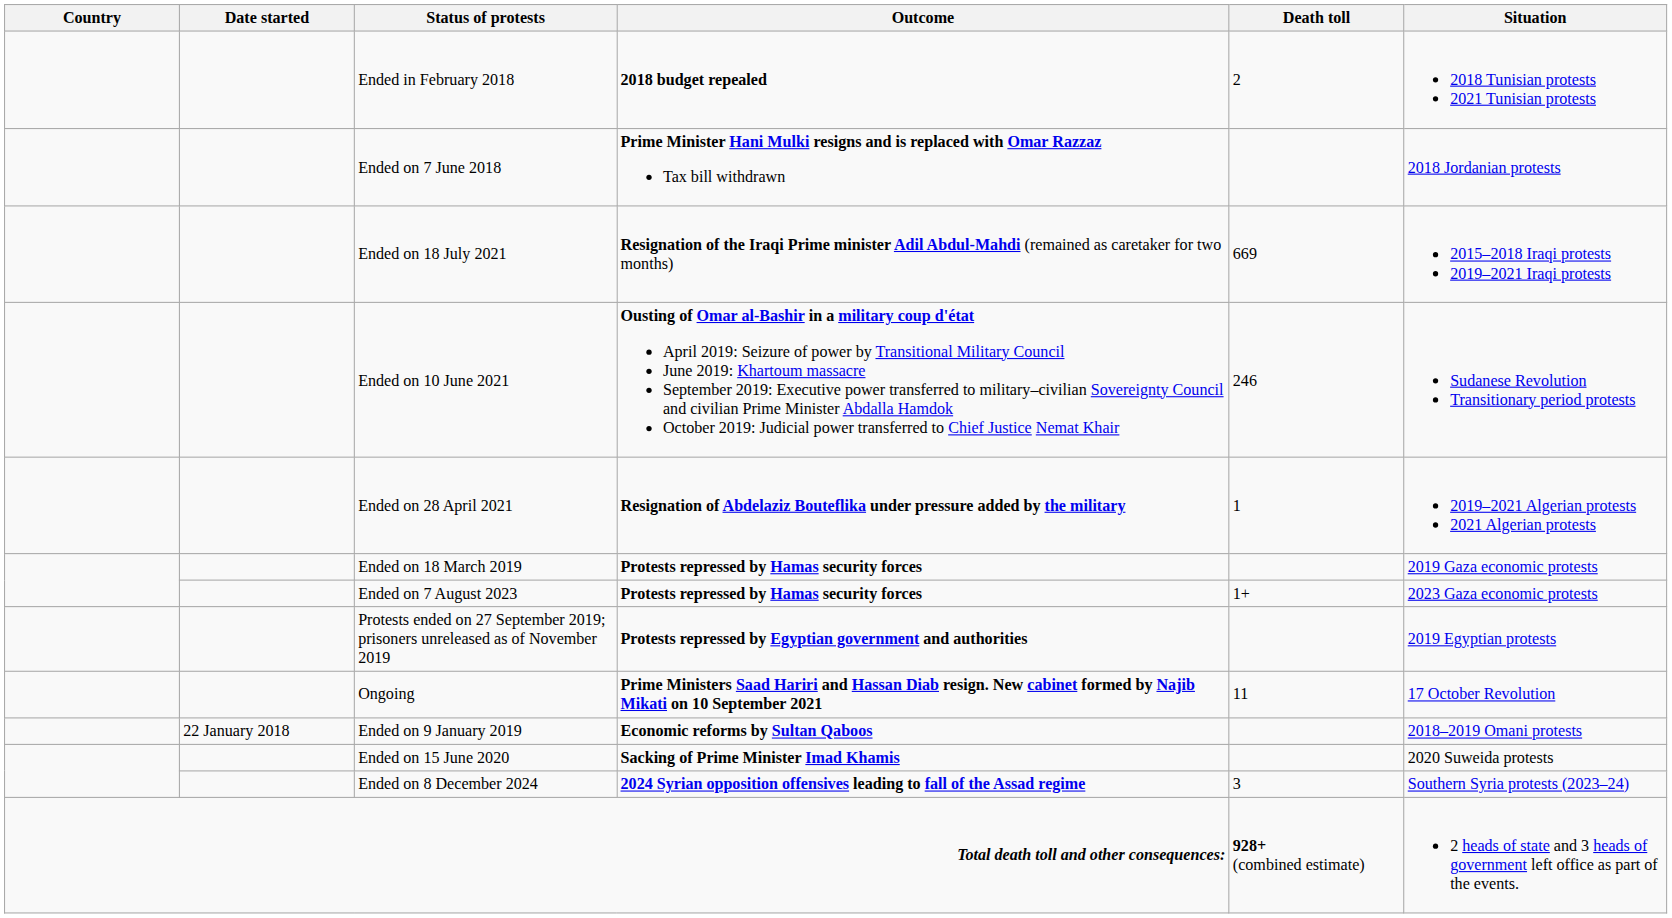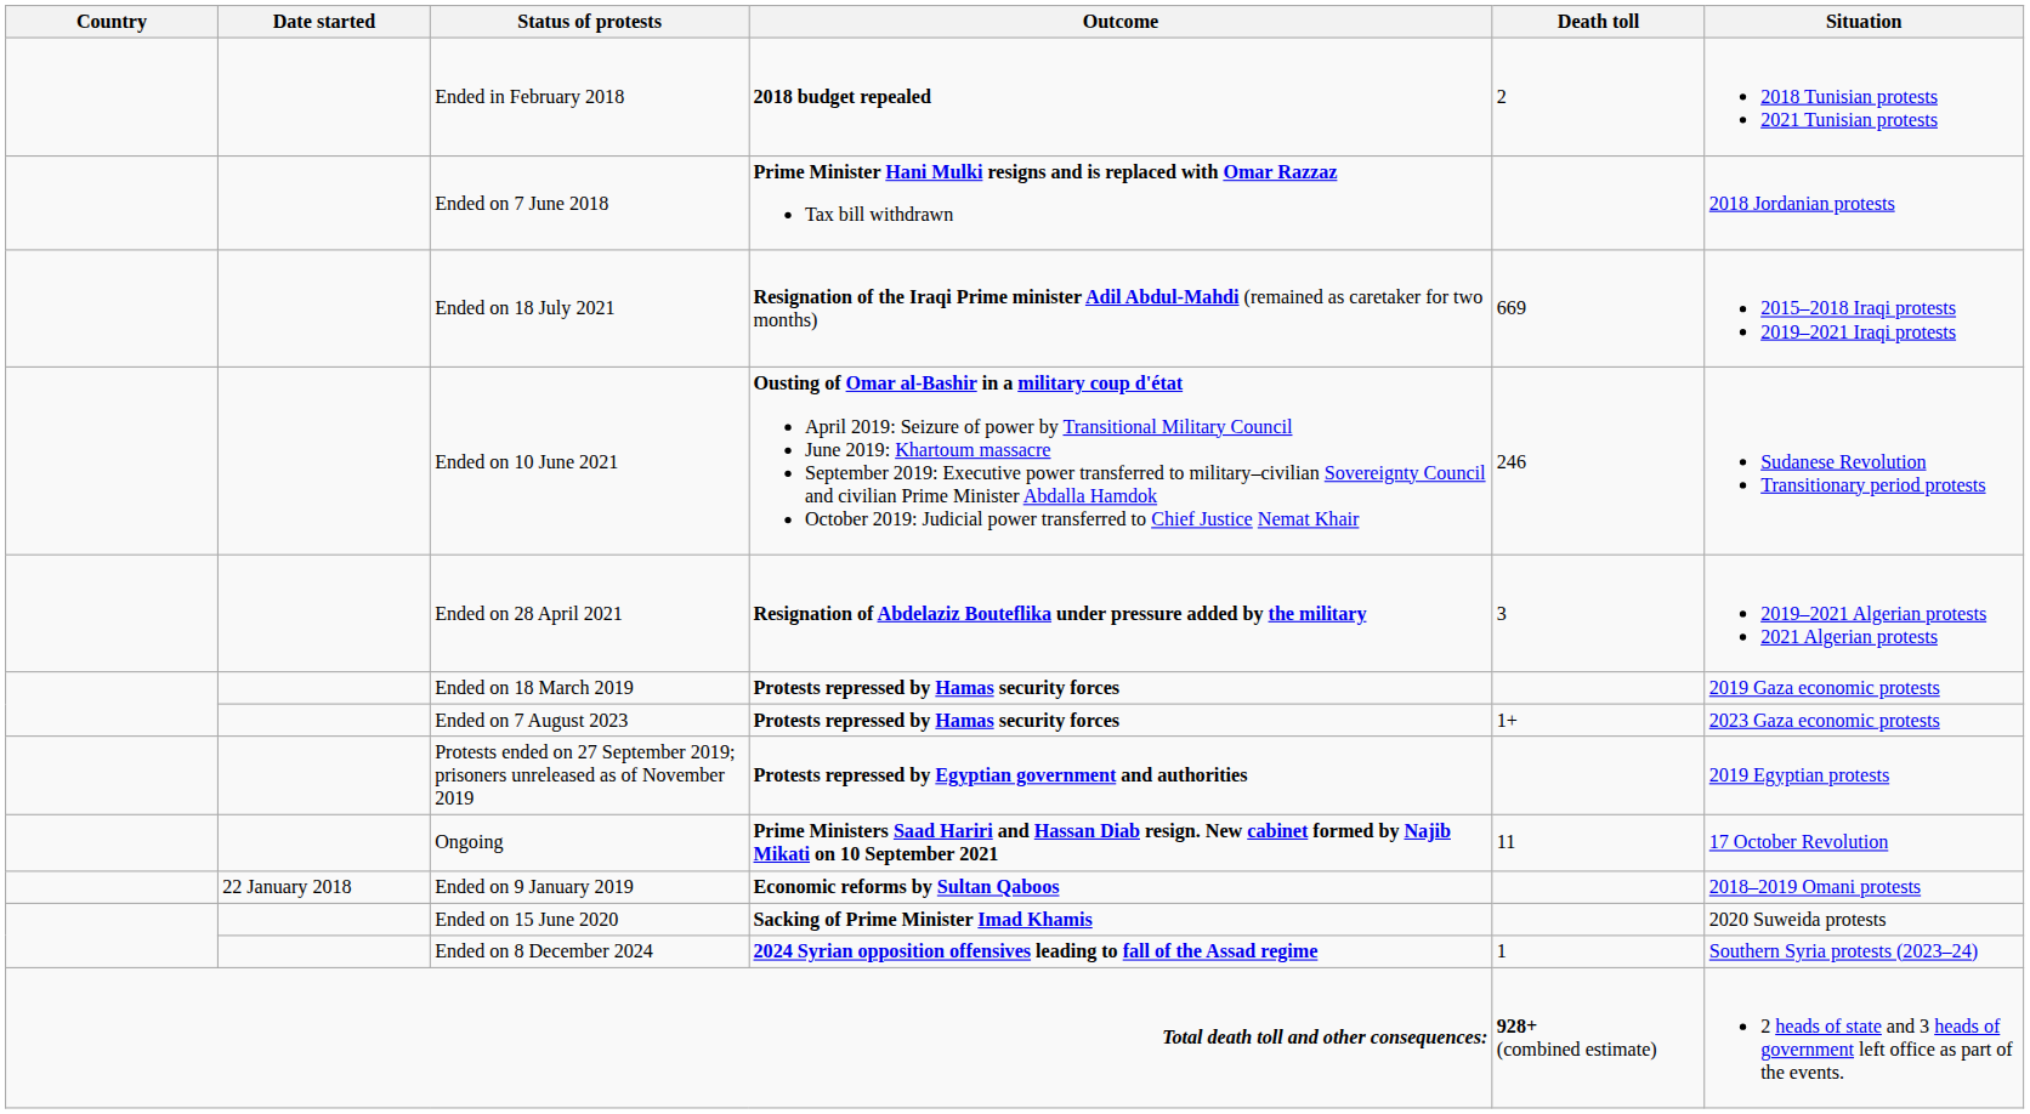Ended on 28 April 2021 | Death toll: 1 -> 3
Ended on 8 December 2024 | Death toll: 3 -> 1
